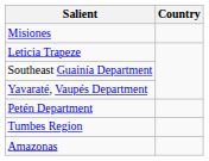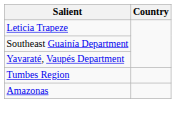- row: Misiones
- row: Petén Department
